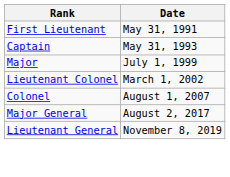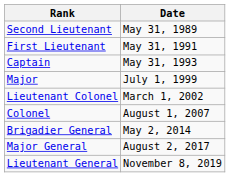+ row: Second Lieutenant | May 31, 1989
+ row: Brigadier General | May 2, 2014
